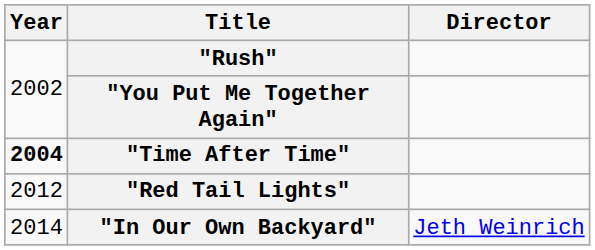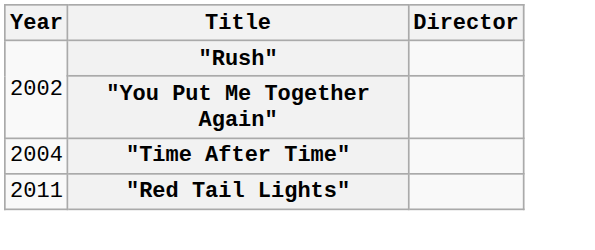"Time After Time" | Year: bold -> normal
"Red Tail Lights" | Year: 2012 -> 2011
- row: 2014 | "In Our Own Backyard" | Jeth Weinrich
